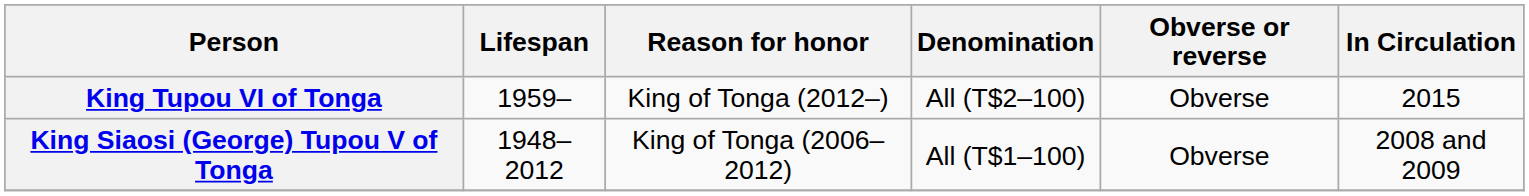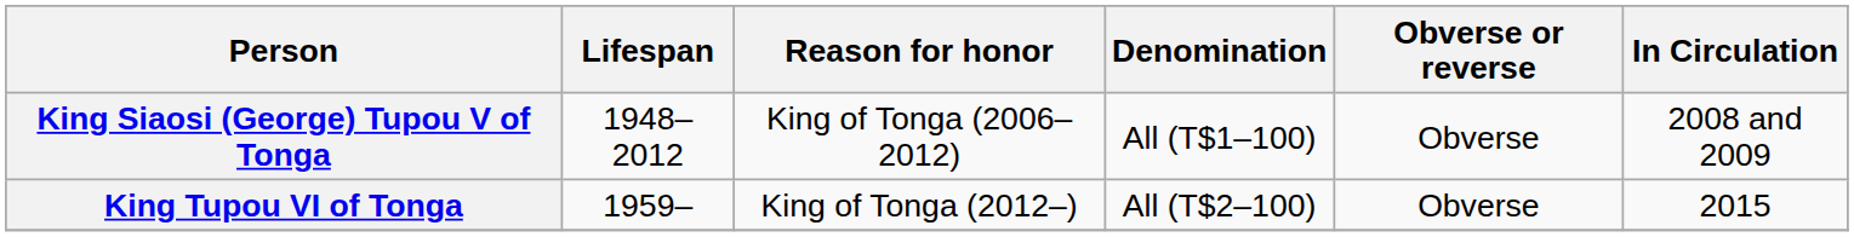rows swapped: King Siaosi (George) Tupou V of Tonga <-> King Tupou VI of Tonga
